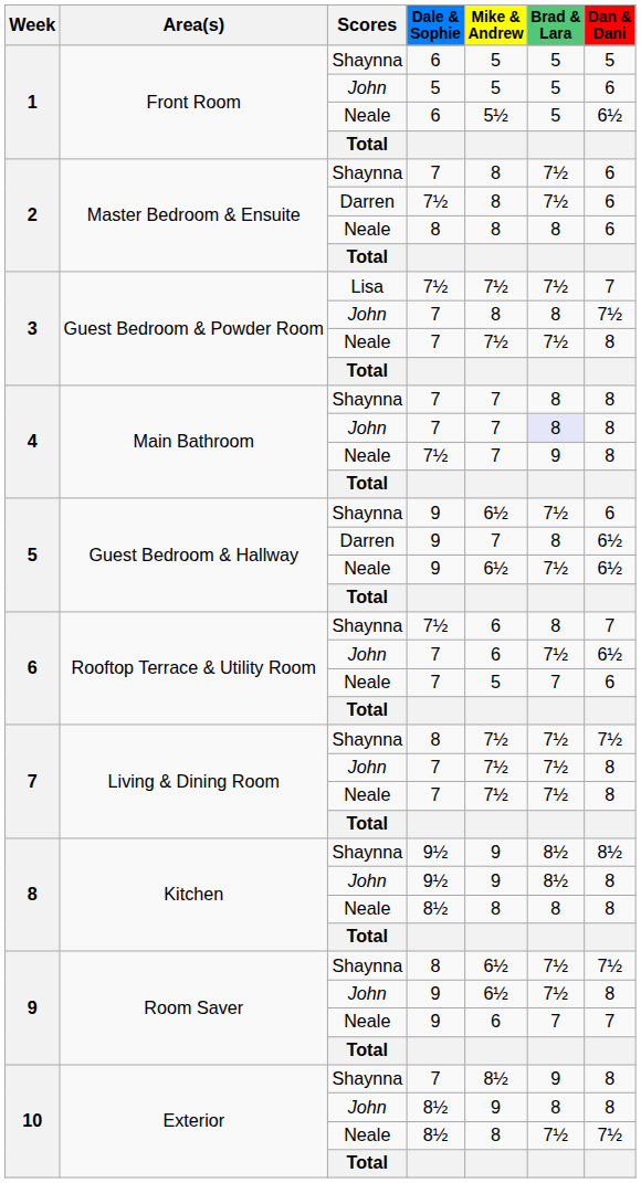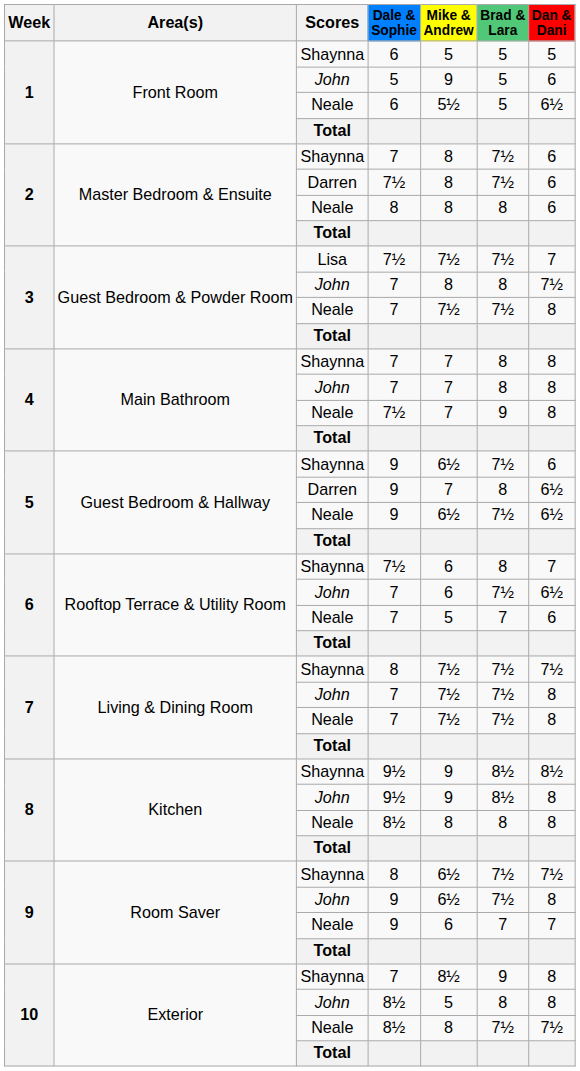1 / John | Mike & Andrew: 5 -> 9
4 / John | Brad & Lara: lavender background -> no background
10 / John | Mike & Andrew: 9 -> 5
